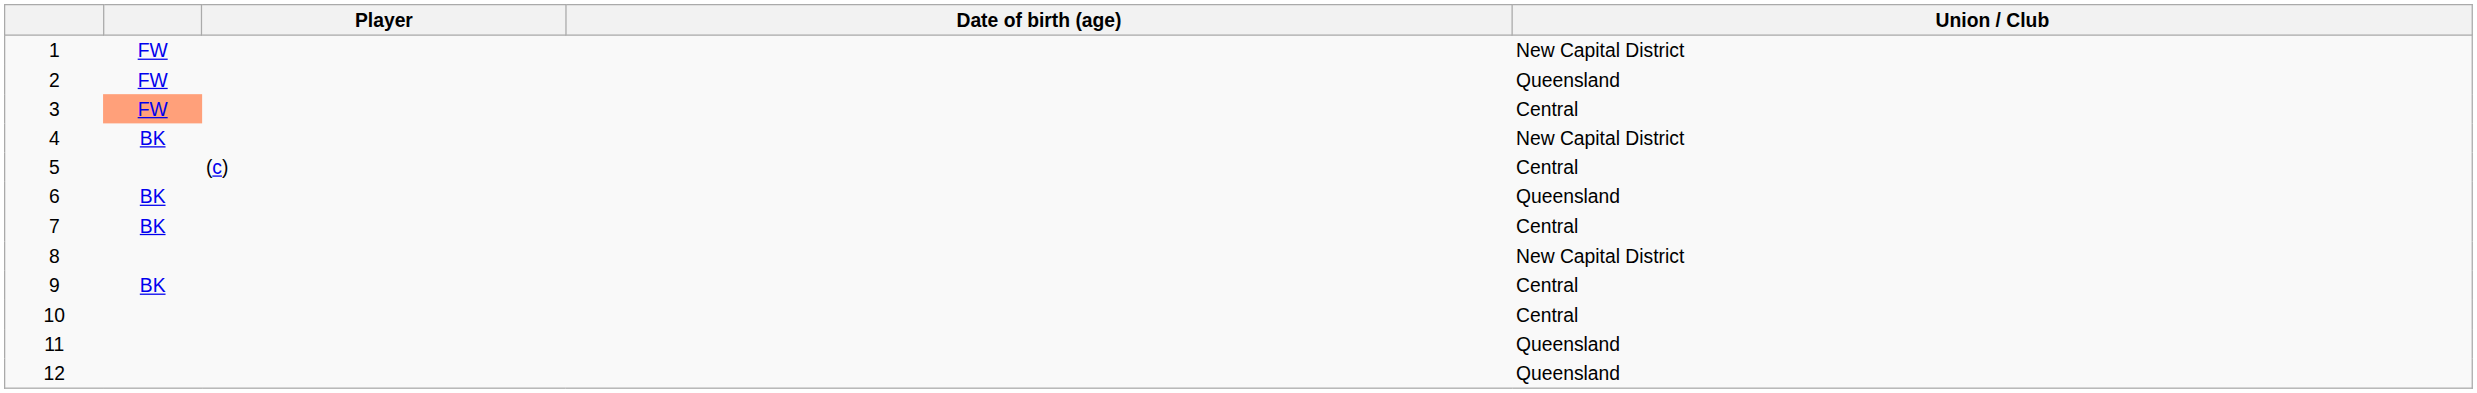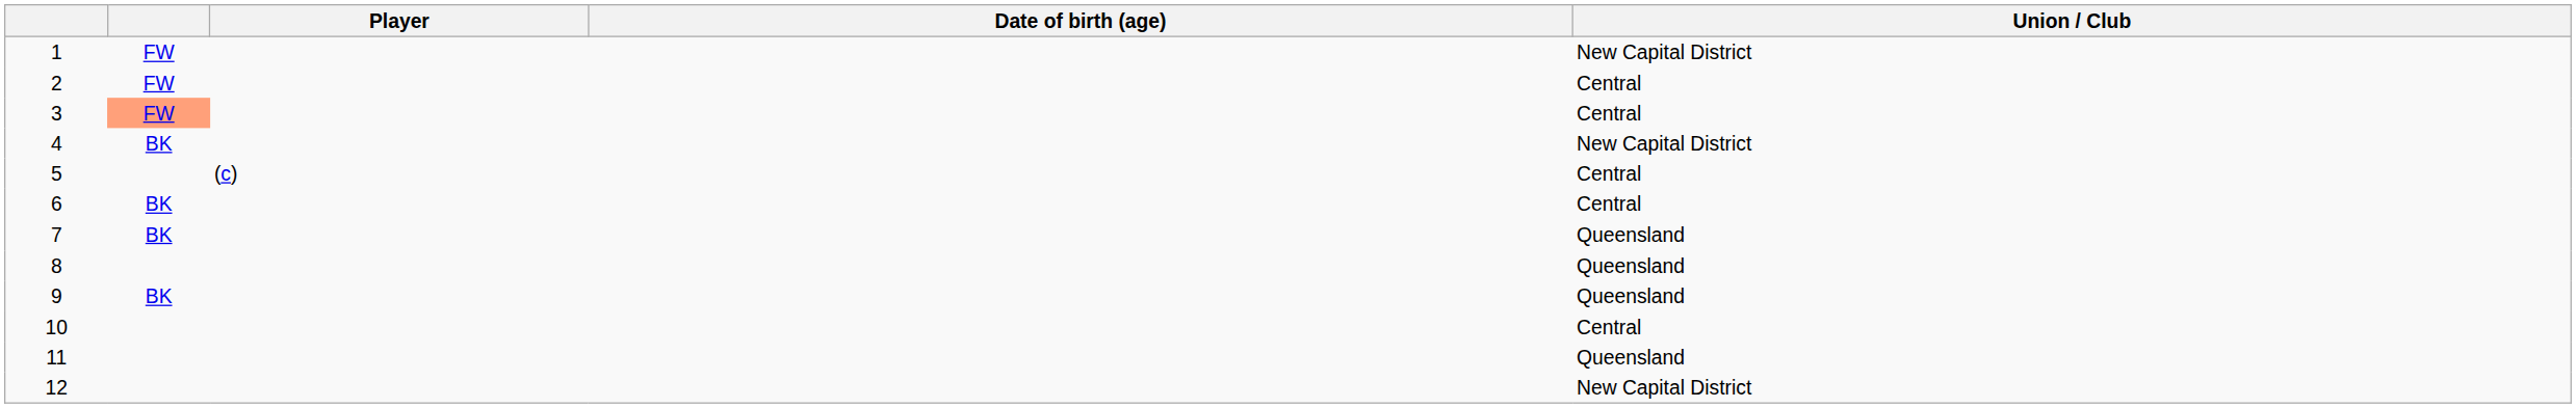2 | Union / Club: Queensland -> Central
6 | Union / Club: Queensland -> Central
7 | Union / Club: Central -> Queensland
8 | Union / Club: New Capital District -> Queensland
9 | Union / Club: Central -> Queensland
12 | Union / Club: Queensland -> New Capital District
